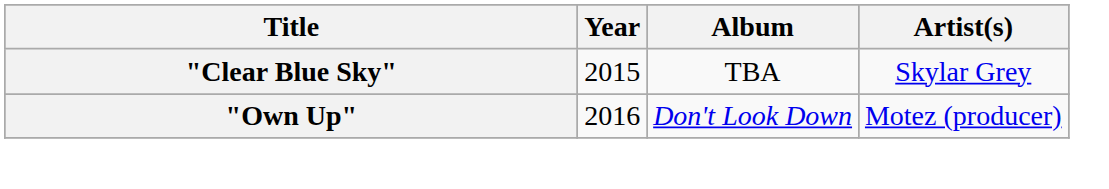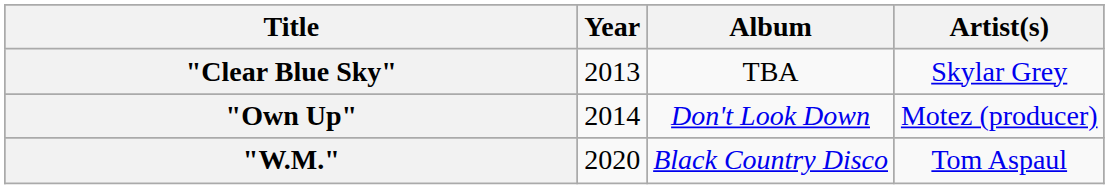"Clear Blue Sky" | Year: 2015 -> 2013
"Own Up" | Year: 2016 -> 2014
+ row: "W.M." | 2020 | Black Country Disco | Tom Aspaul
